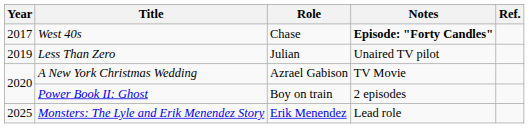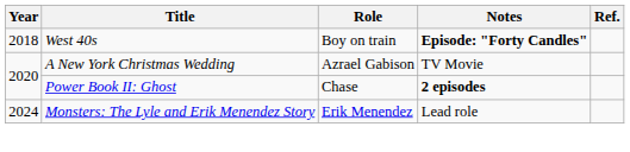West 40s | Year: 2017 -> 2018
West 40s | Role: Chase -> Boy on train
- row: 2019 | Less Than Zero | Julian | Unaired TV pilot
Power Book II: Ghost | Role: Boy on train -> Chase
Power Book II: Ghost | Notes: normal -> bold
Monsters: The Lyle and Erik Menendez Story | Year: 2025 -> 2024
